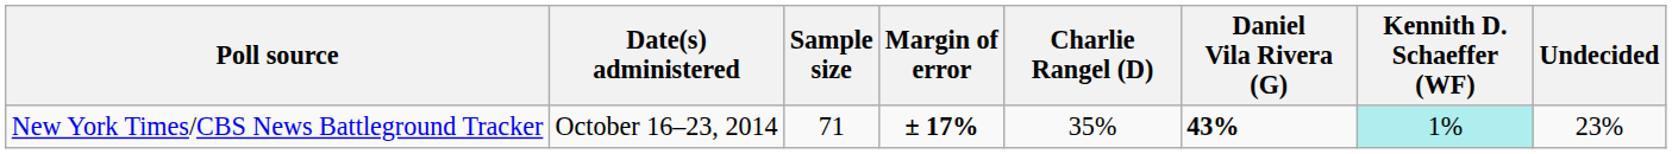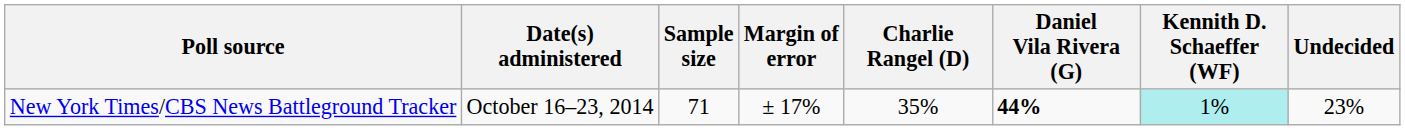New York Times/CBS News Battleground Tracker | Margin of error: bold -> normal
New York Times/CBS News Battleground Tracker | Daniel Vila Rivera (G): 43% -> 44%
